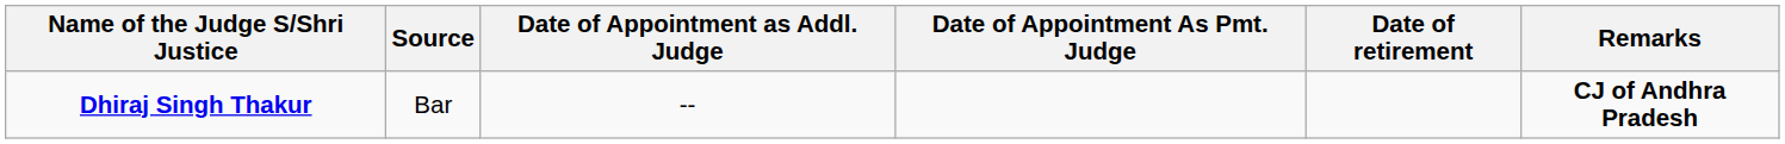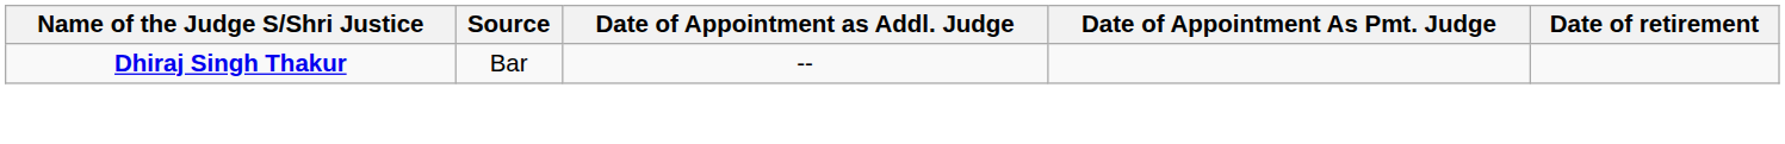- column: Remarks | CJ of Andhra Pradesh
